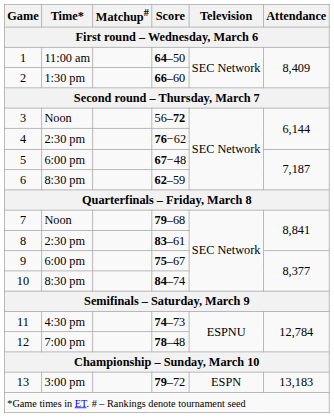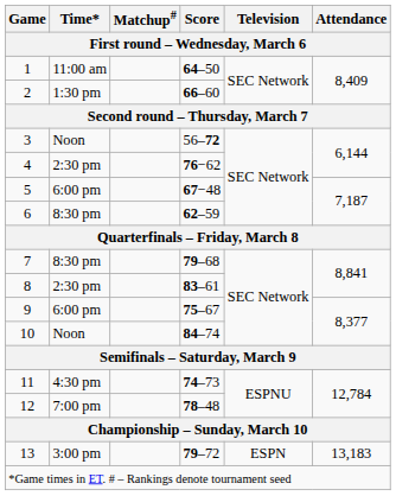7 | Time*: Noon -> 8:30 pm
10 | Time*: 8:30 pm -> Noon
